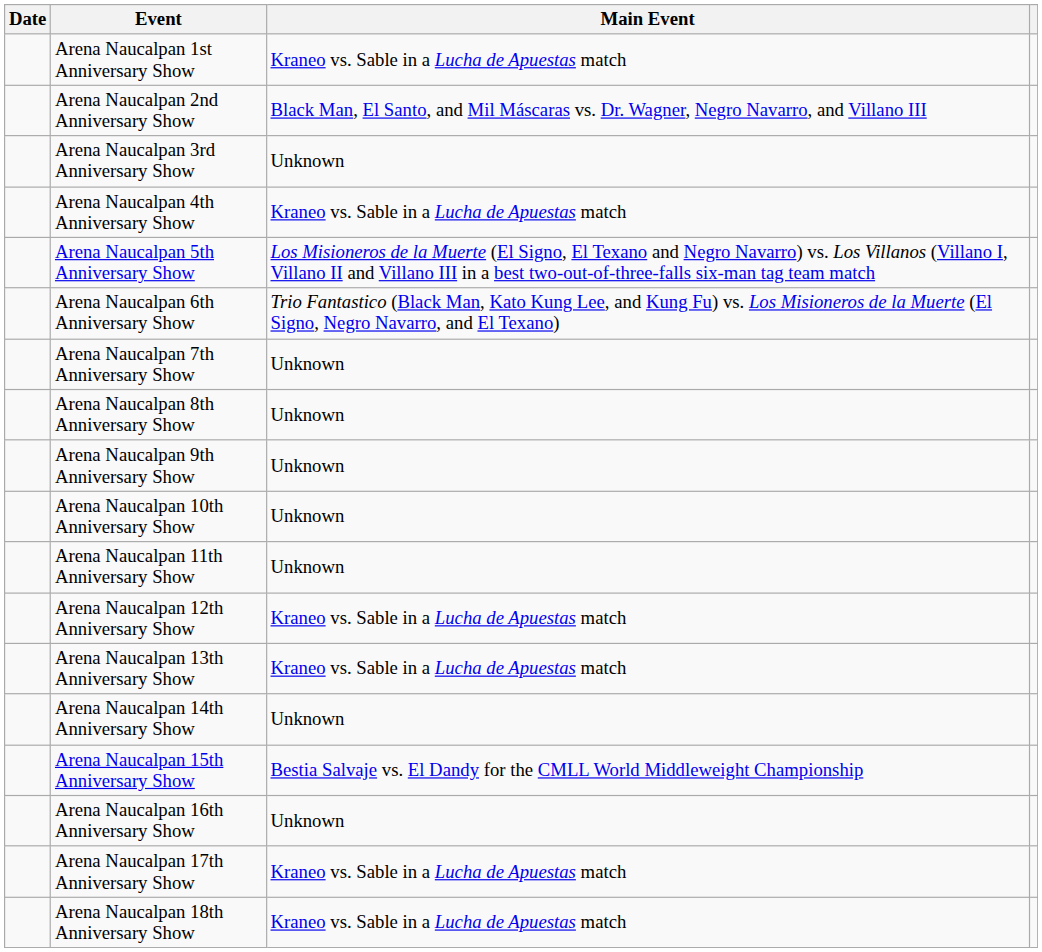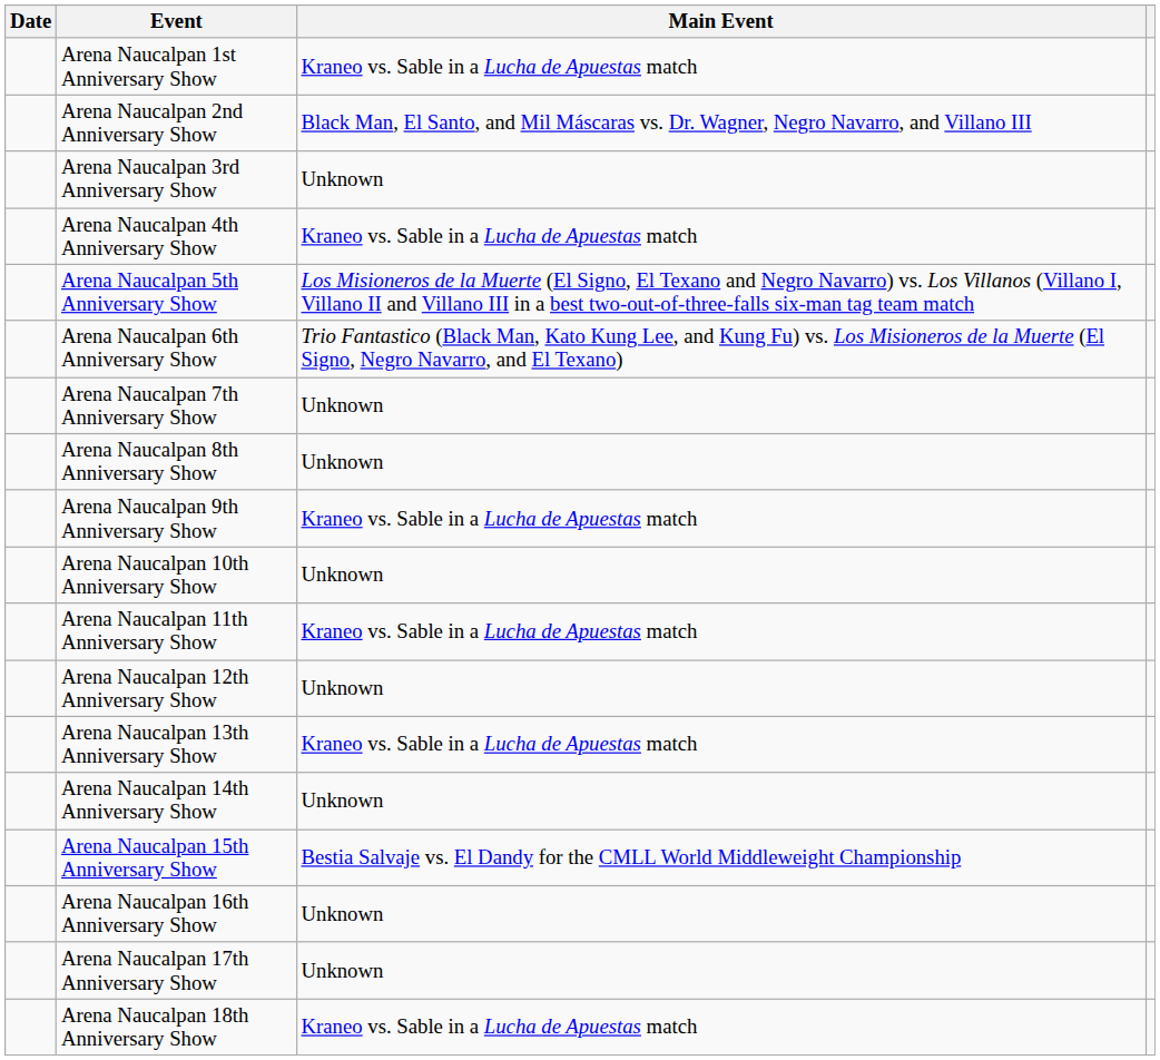Arena Naucalpan 9th Anniversary Show | Main Event: Unknown -> Kraneo vs. Sable in a Lucha de Apuestas match
Arena Naucalpan 11th Anniversary Show | Main Event: Unknown -> Kraneo vs. Sable in a Lucha de Apuestas match
Arena Naucalpan 12th Anniversary Show | Main Event: Kraneo vs. Sable in a Lucha de Apuestas match -> Unknown
Arena Naucalpan 17th Anniversary Show | Main Event: Kraneo vs. Sable in a Lucha de Apuestas match -> Unknown
